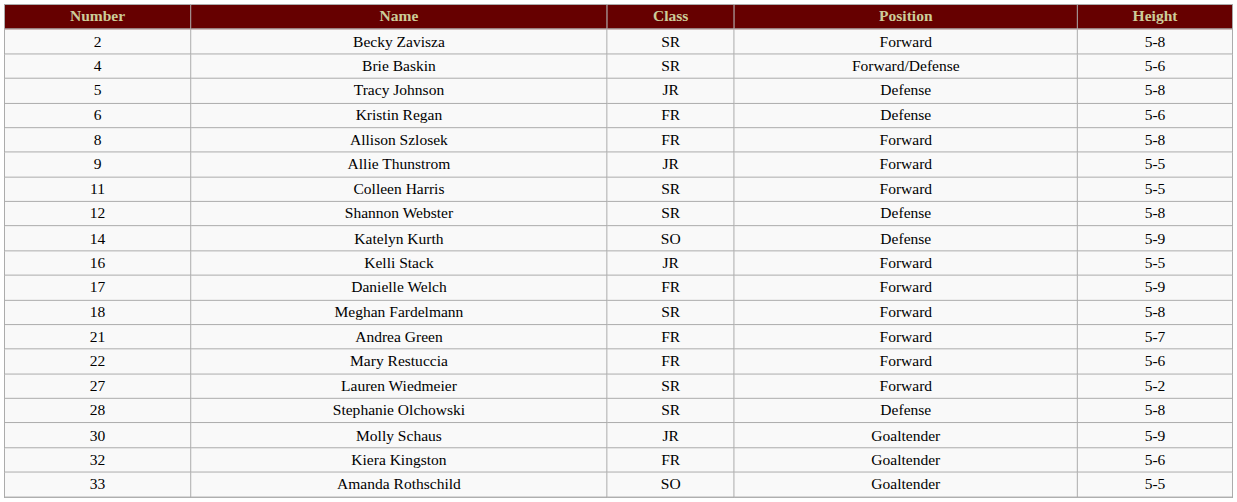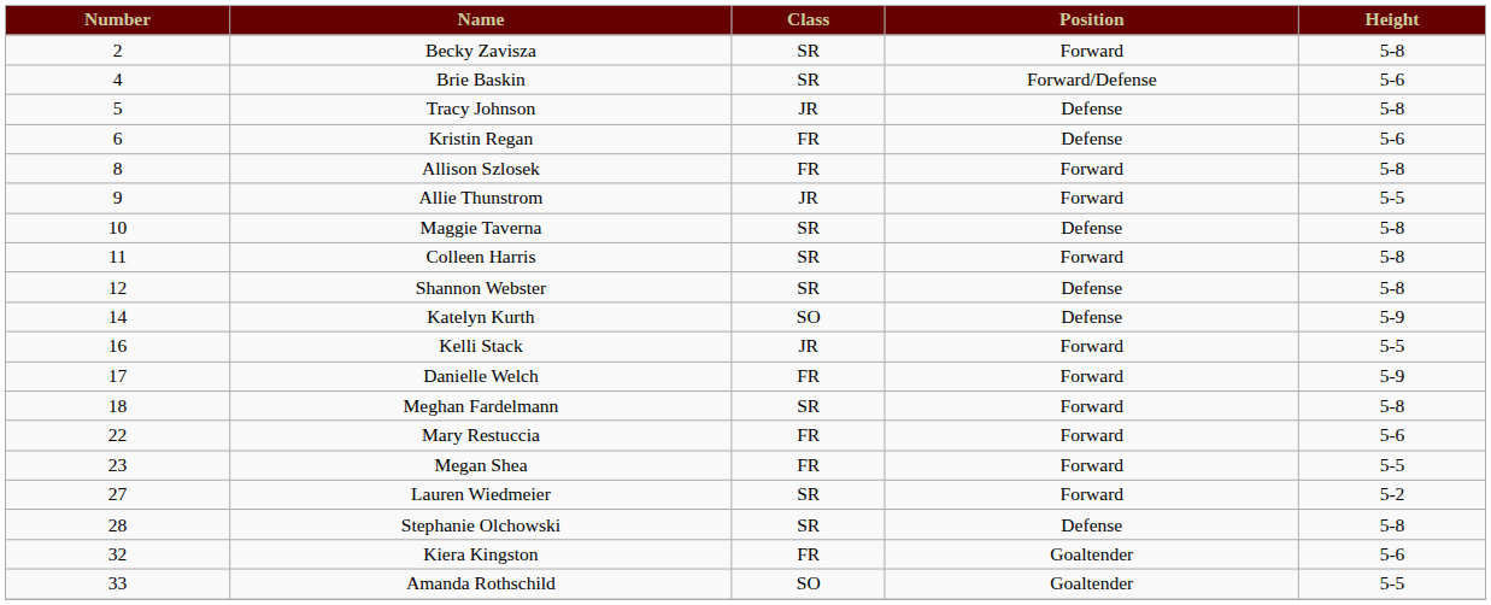+ row: 10 | Maggie Taverna | SR | Defense | 5-8
Colleen Harris | Height: 5-5 -> 5-8
- row: 21 | Andrea Green | FR | Forward | 5-7
+ row: 23 | Megan Shea | FR | Forward | 5-5
- row: 30 | Molly Schaus | JR | Goaltender | 5-9
